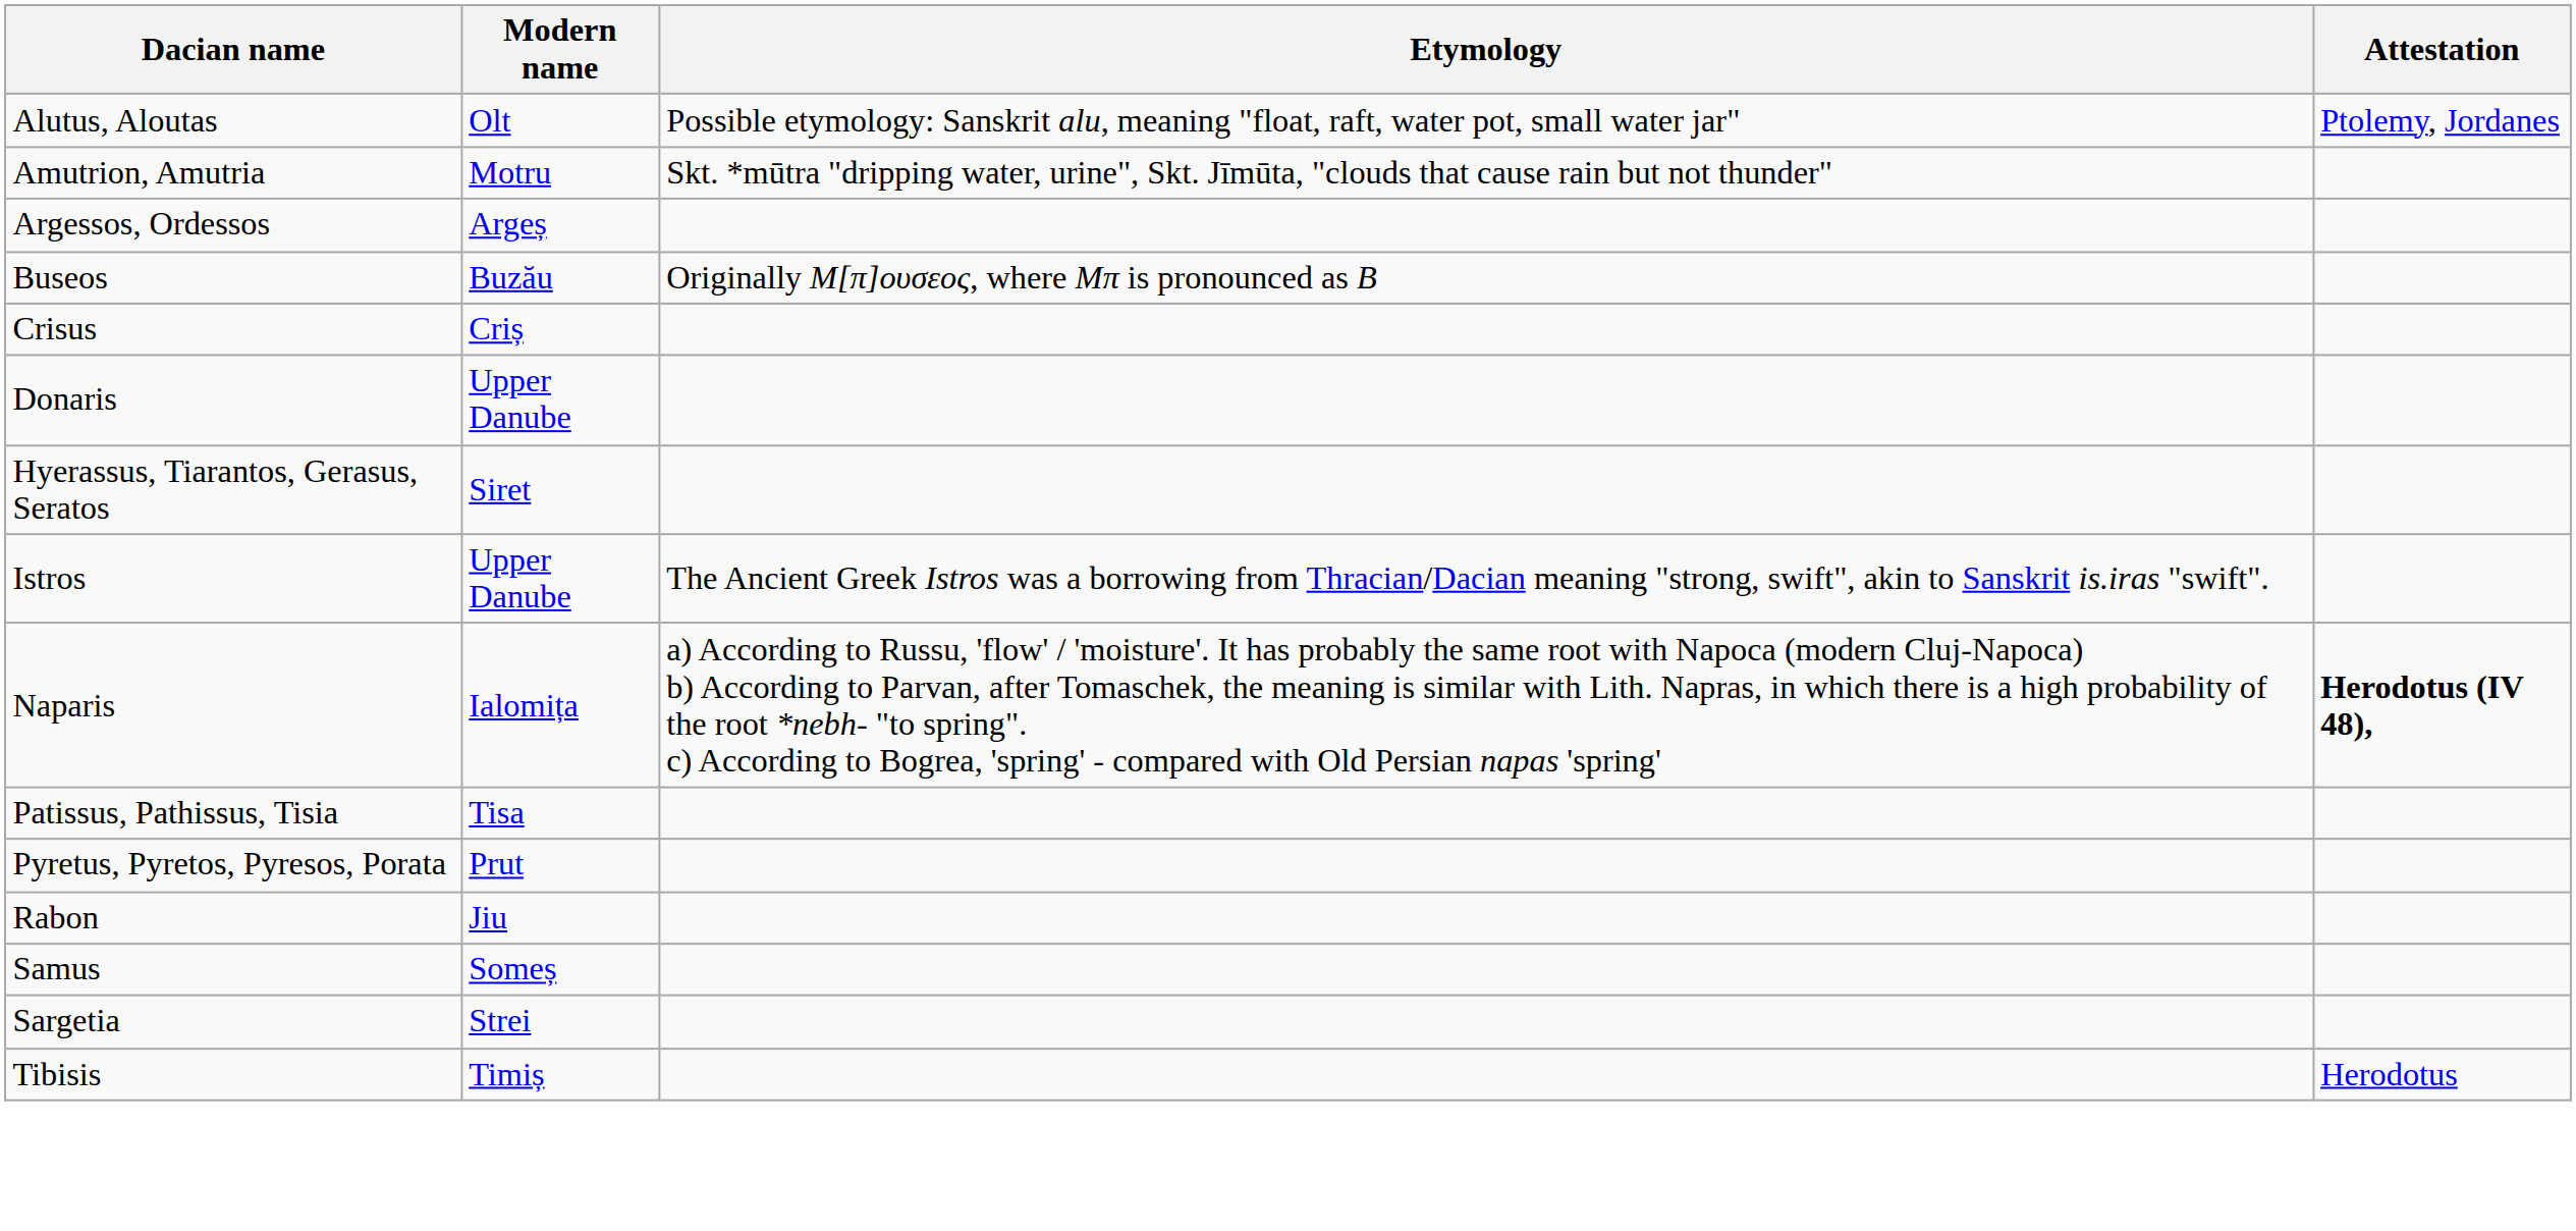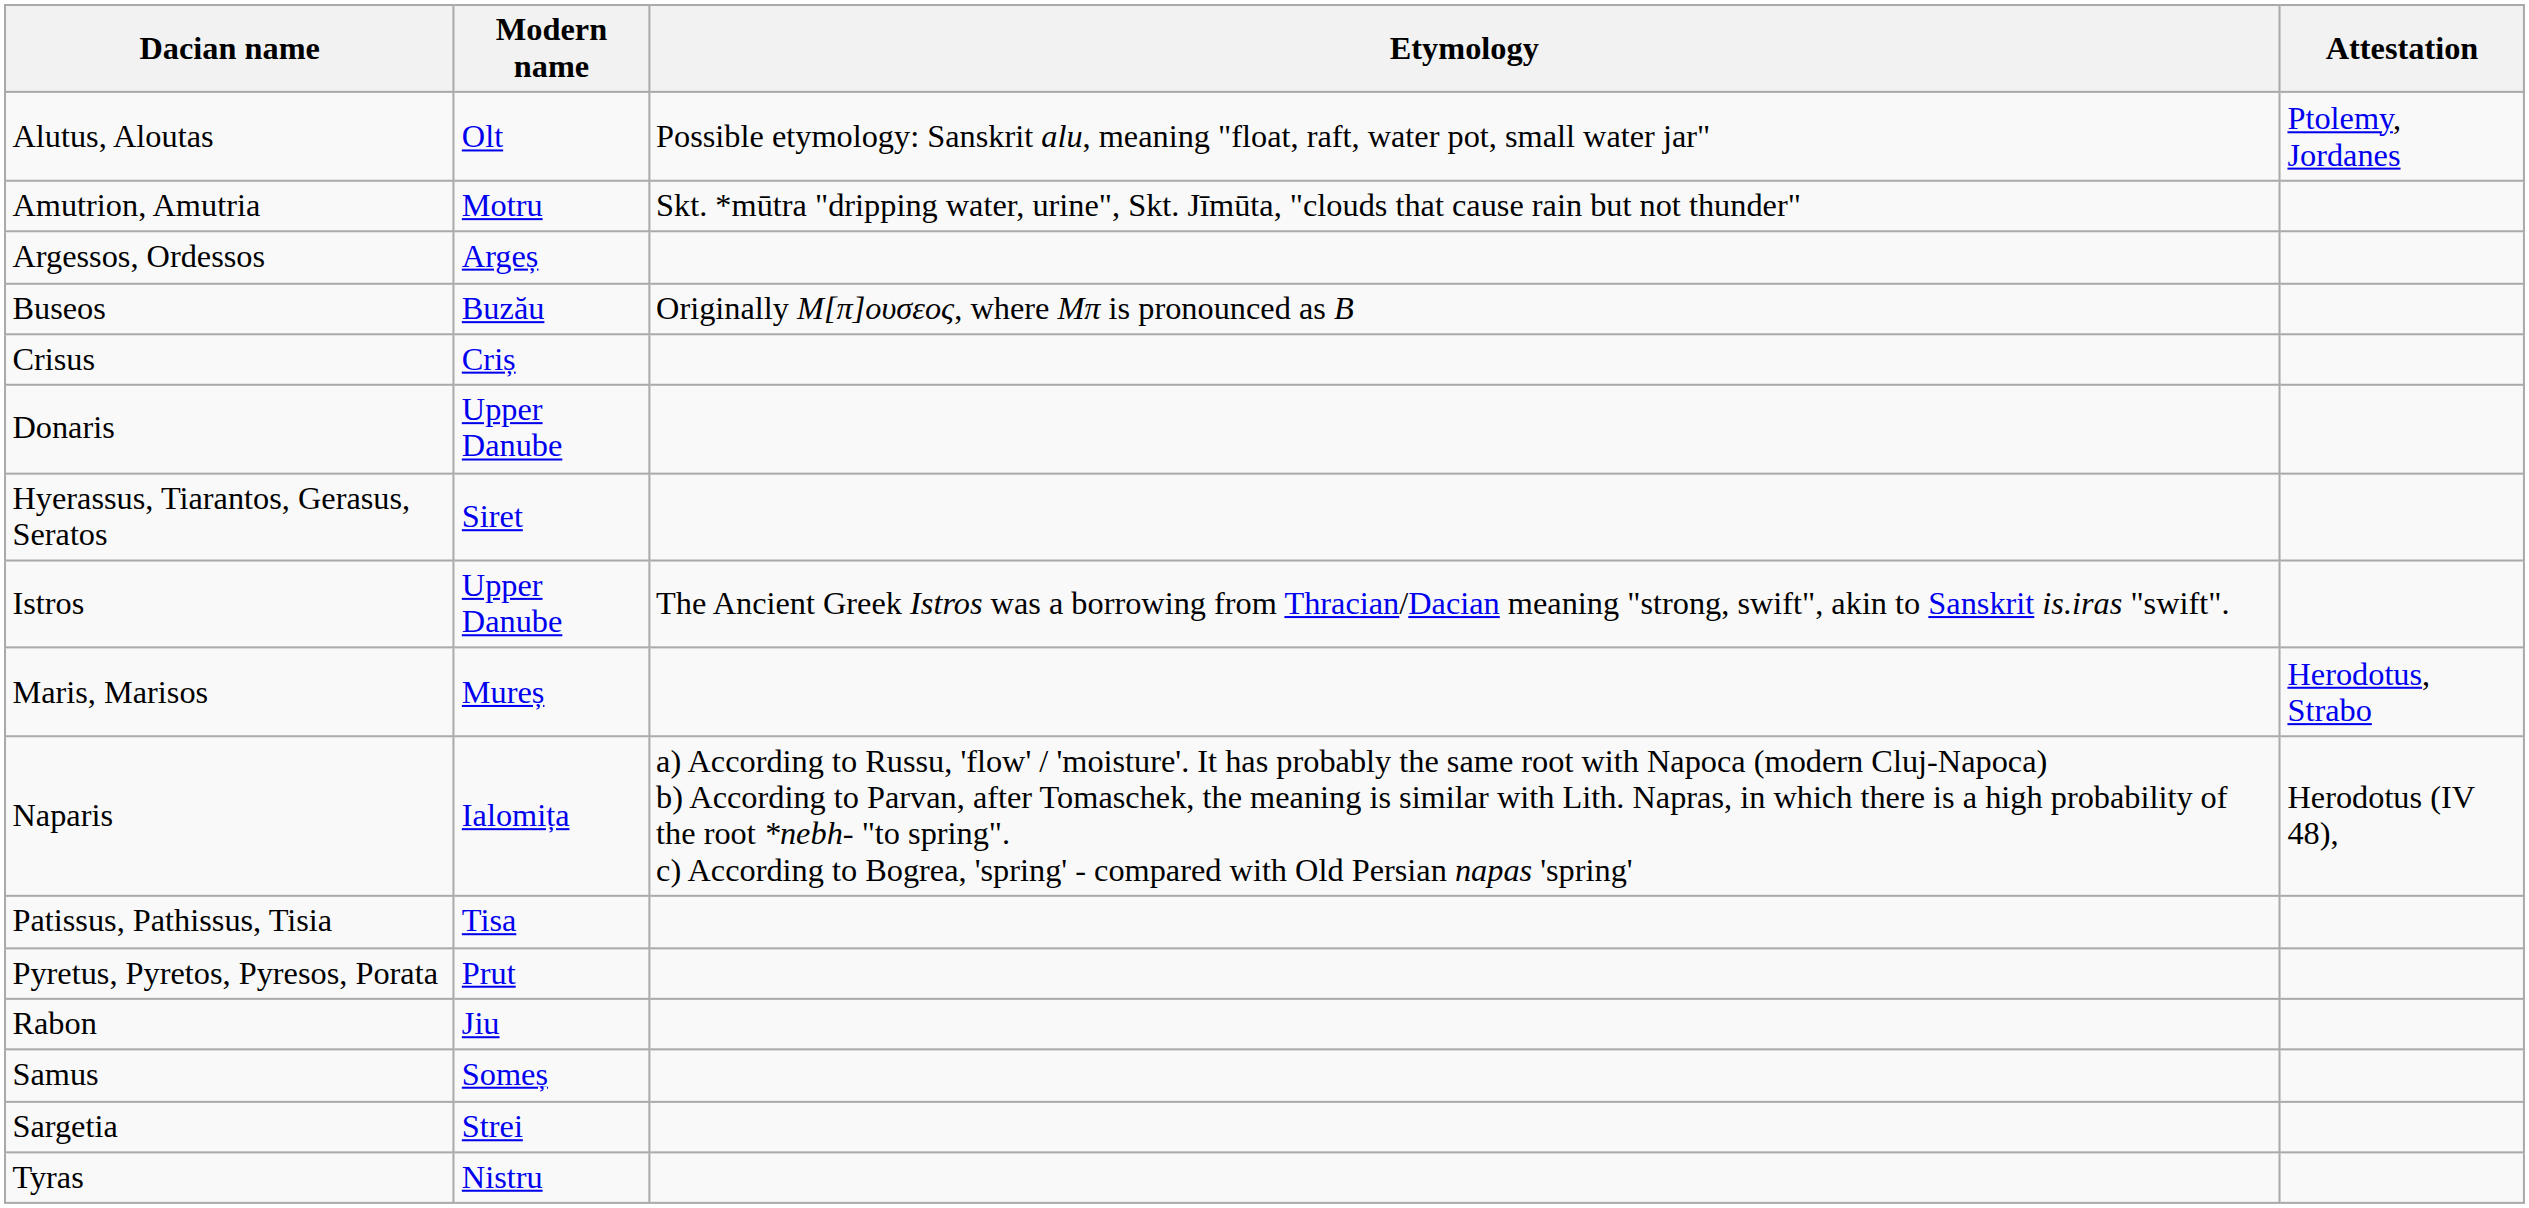+ row: Maris, Marisos | Mureș | Herodotus, Strabo
Naparis | Attestation: bold -> normal
+ row: Tyras | Nistru
- row: Tibisis | Timiș | Herodotus
